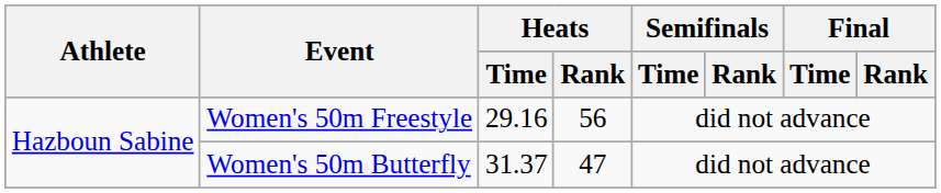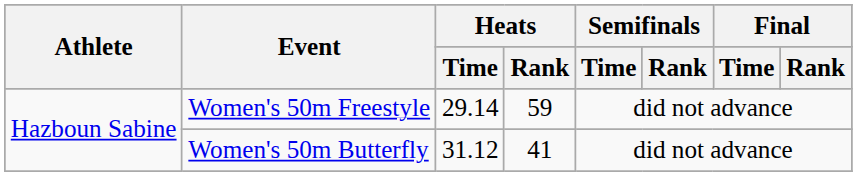Women's 50m Freestyle | Heats / Time: 29.16 -> 29.14
Women's 50m Freestyle | Heats / Rank: 56 -> 59
Women's 50m Butterfly | Heats / Time: 31.37 -> 31.12
Women's 50m Butterfly | Heats / Rank: 47 -> 41
